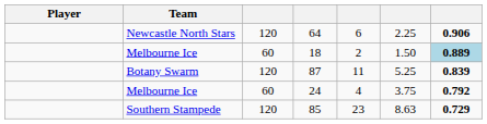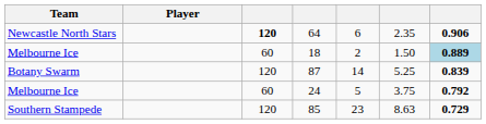columns swapped: Player <-> Team
64 | column 3: normal -> bold
64 | column 6: 2.25 -> 2.35
87 | column 5: 11 -> 14
24 | column 5: 4 -> 5
